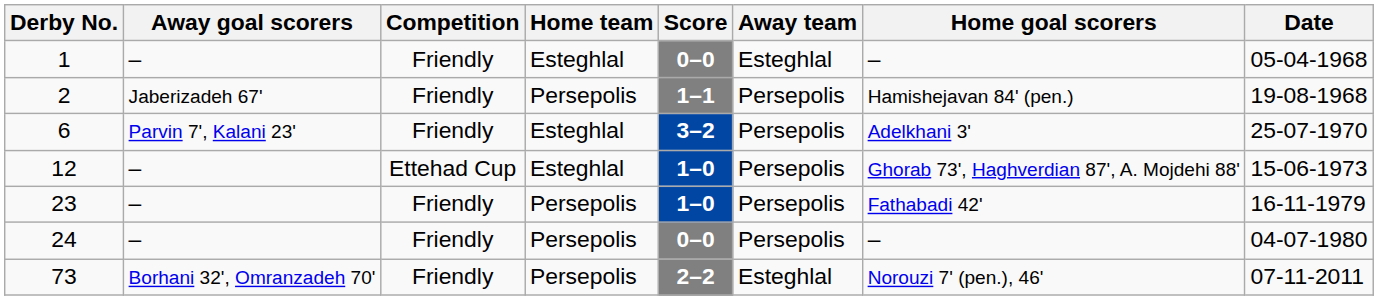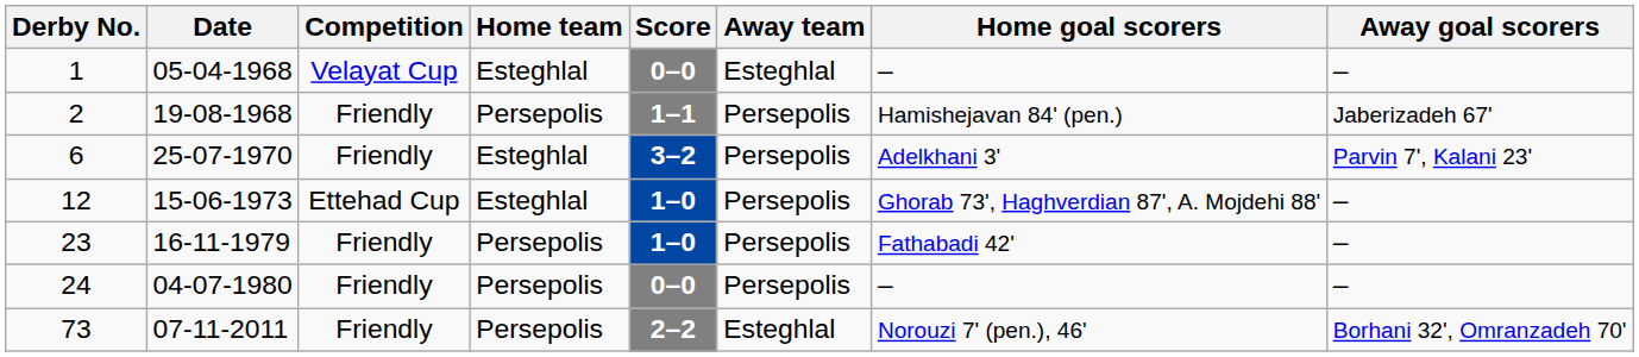columns swapped: Date <-> Away goal scorers
1 | Competition: Friendly -> Velayat Cup
